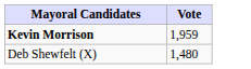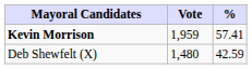+ column: % | 57.41 | 42.59
